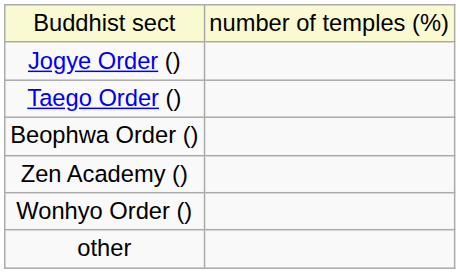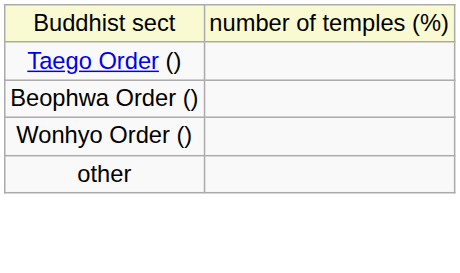- row: Jogye Order ()
- row: Zen Academy ()
